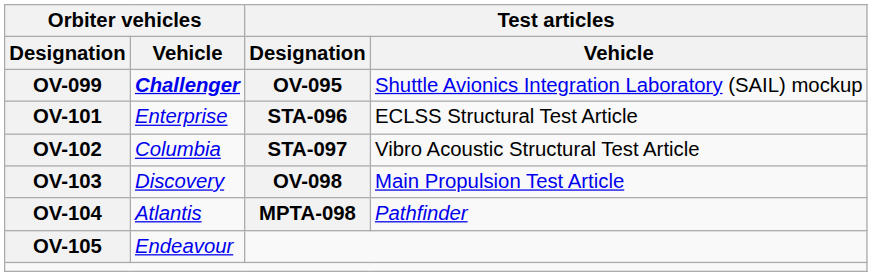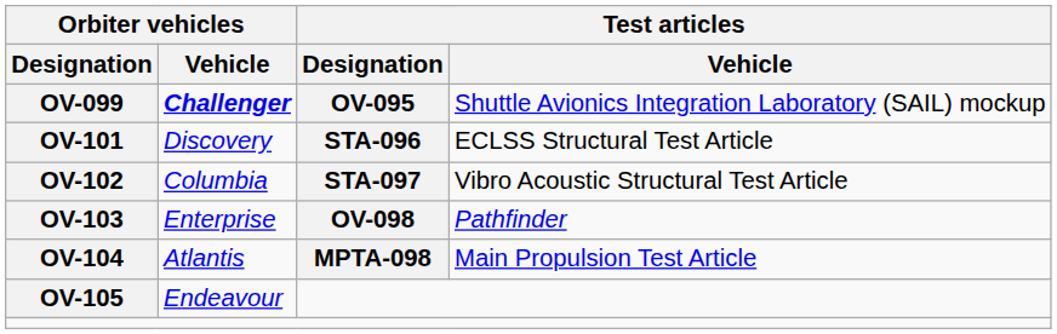OV-101 | Orbiter vehicles / Vehicle: Enterprise -> Discovery
OV-103 | Orbiter vehicles / Vehicle: Discovery -> Enterprise
OV-103 | Test articles / Vehicle: Main Propulsion Test Article -> Pathfinder
OV-104 | Test articles / Vehicle: Pathfinder -> Main Propulsion Test Article
